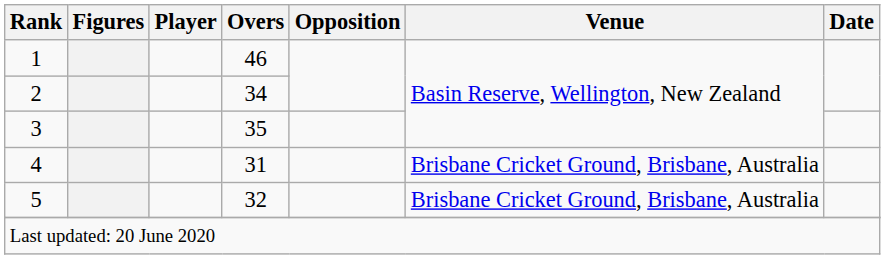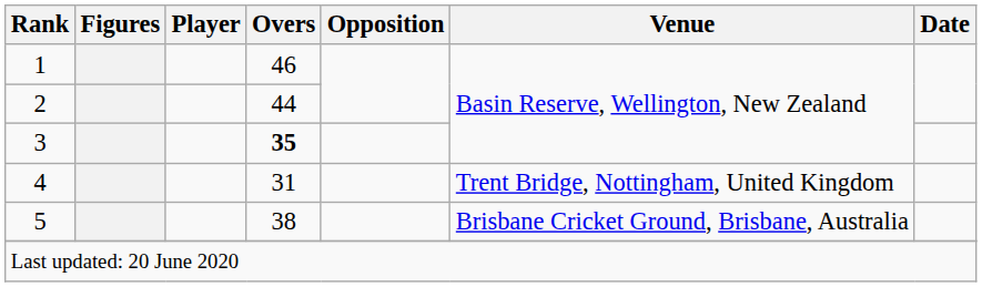2 | Overs: 34 -> 44
3 | Overs: normal -> bold
4 | Venue: Brisbane Cricket Ground, Brisbane, Australia -> Trent Bridge, Nottingham, United Kingdom
5 | Overs: 32 -> 38
